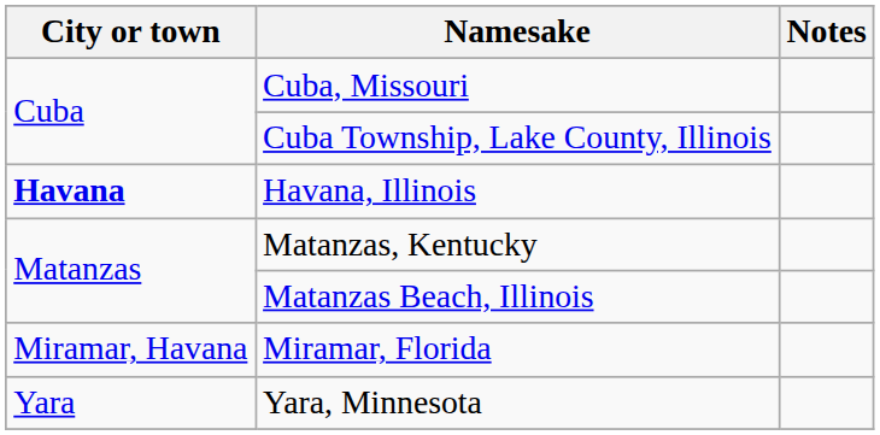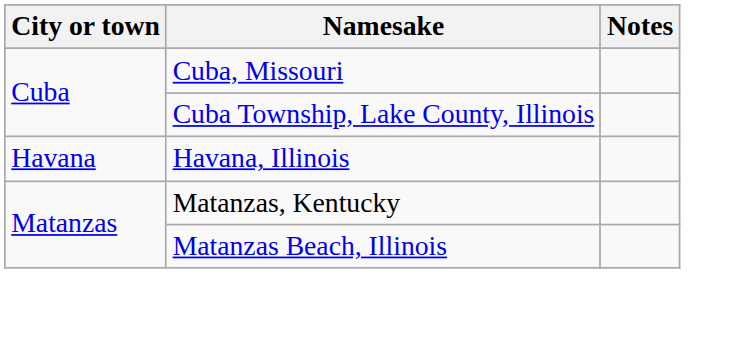Havana, Illinois | City or town: bold -> normal
- row: Miramar, Havana | Miramar, Florida
- row: Yara | Yara, Minnesota
